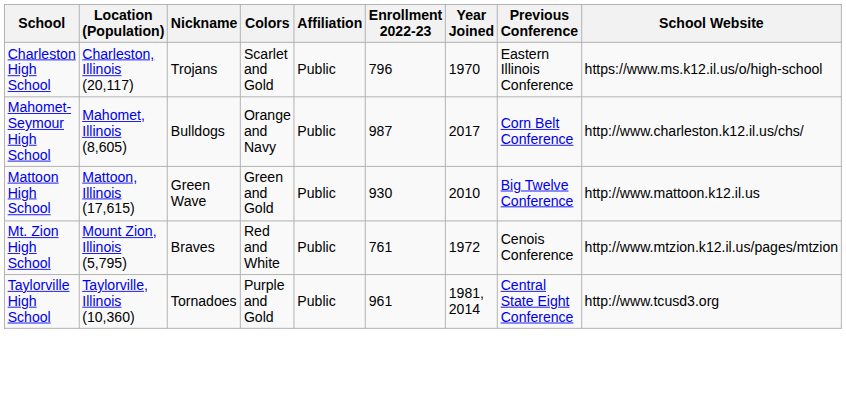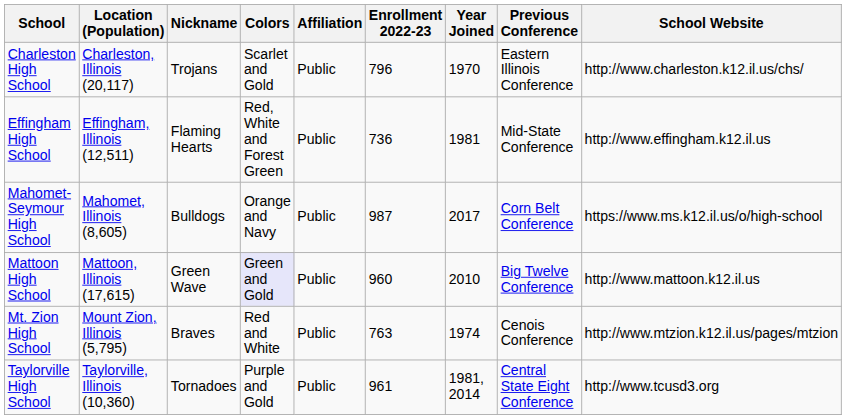Charleston High School | School Website: https://www.ms.k12.il.us/o/high-school -> http://www.charleston.k12.il.us/chs/
+ row: Effingham High School | Effingham, Illinois (12,511) | Flaming Hearts | Red, White and Forest Green | Public | 736 | 1981 | Mid-State Conference | http://www.effingham.k12.il.us
Mahomet-Seymour High School | School Website: http://www.charleston.k12.il.us/chs/ -> https://www.ms.k12.il.us/o/high-school
Mattoon High School | Colors: no background -> lavender background
Mattoon High School | Enrollment 2022-23: 930 -> 960
Mt. Zion High School | Enrollment 2022-23: 761 -> 763
Mt. Zion High School | Year Joined: 1972 -> 1974
